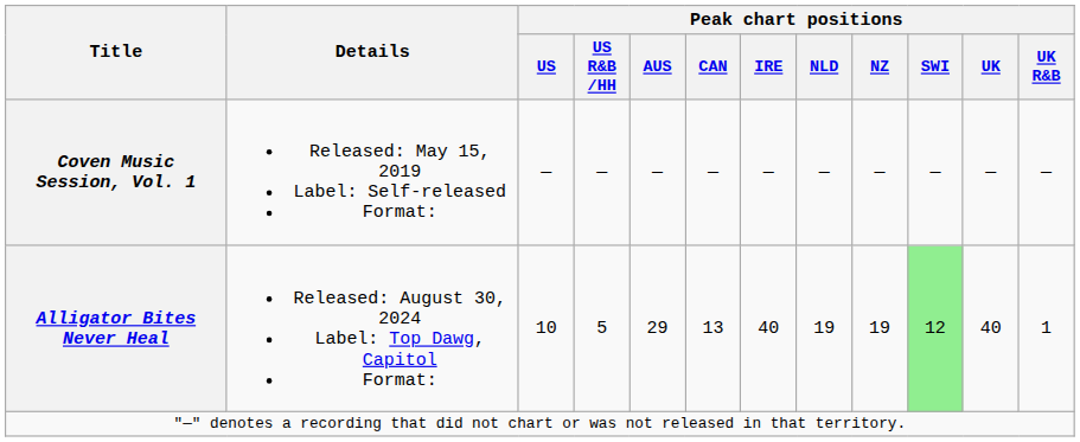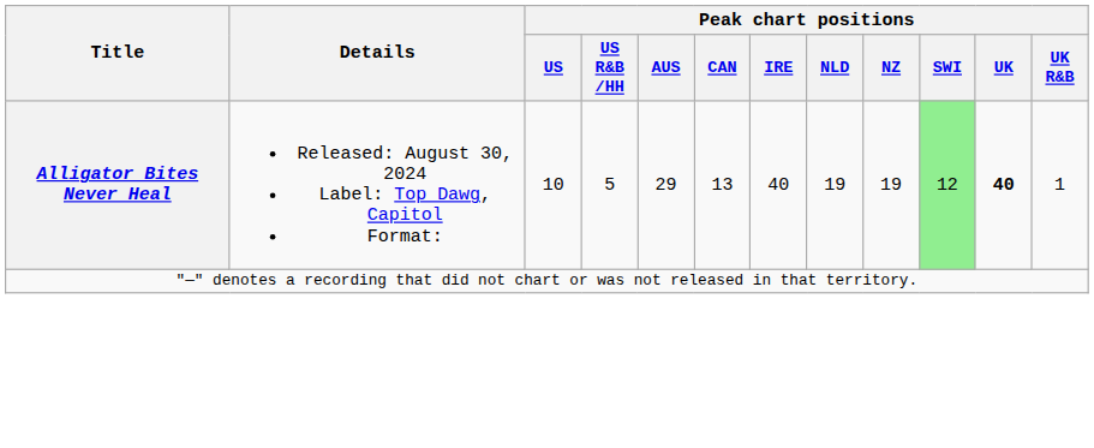- row: Coven Music Session, Vol. 1 | Released: May 15, 2019 Label: Self-released Format: | — | — | — | — | — | — | — | — | — | —
Alligator Bites Never Heal | Peak chart positions / UK: normal -> bold
